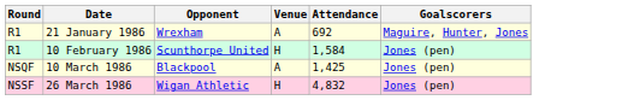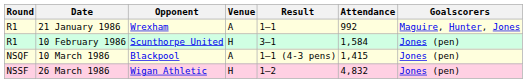+ column: Result | 1–1 | 3–1 | 1–1 (4-3 pens) | 1–2
21 January 1986 | Attendance: 692 -> 992
10 March 1986 | Attendance: 1,425 -> 1,415
